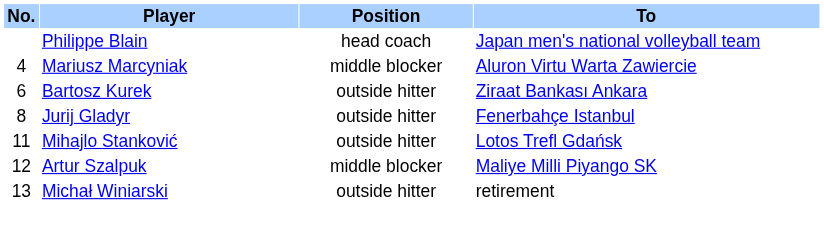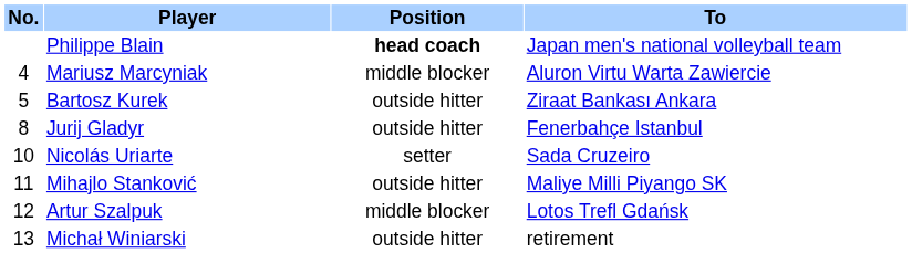Philippe Blain | Position: normal -> bold
Bartosz Kurek | No.: 6 -> 5
+ row: 10 | Nicolás Uriarte | setter | Sada Cruzeiro
Mihajlo Stanković | To: Lotos Trefl Gdańsk -> Maliye Milli Piyango SK
Artur Szalpuk | To: Maliye Milli Piyango SK -> Lotos Trefl Gdańsk
